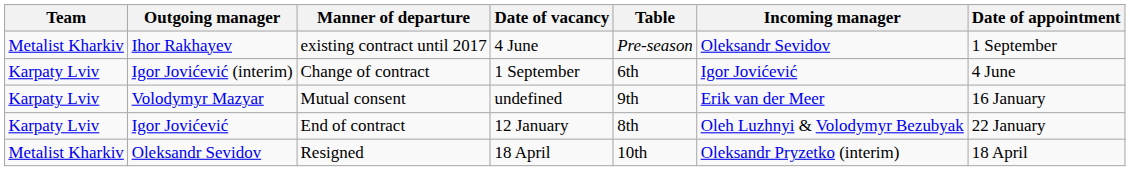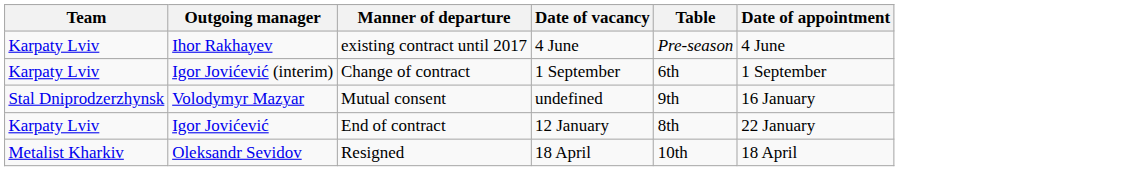- column: Incoming manager | Oleksandr Sevidov | Igor Jovićević | Erik van der Meer | Oleh Luzhnyi & Volodymyr Bezubyak | Oleksandr Pryzetko (interim)
Ihor Rakhayev | Team: Metalist Kharkiv -> Karpaty Lviv
Ihor Rakhayev | Date of appointment: 1 September -> 4 June
Igor Jovićević (interim) | Date of appointment: 4 June -> 1 September
Volodymyr Mazyar | Team: Karpaty Lviv -> Stal Dniprodzerzhynsk
